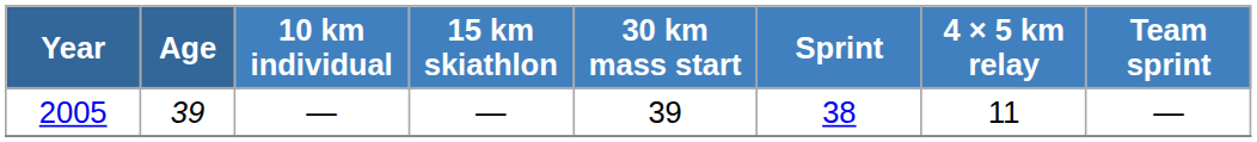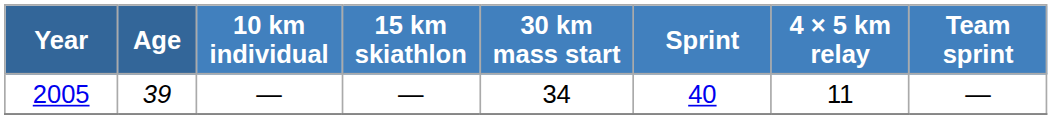2005 | 30 km mass start: 39 -> 34
2005 | Sprint: 38 -> 40
